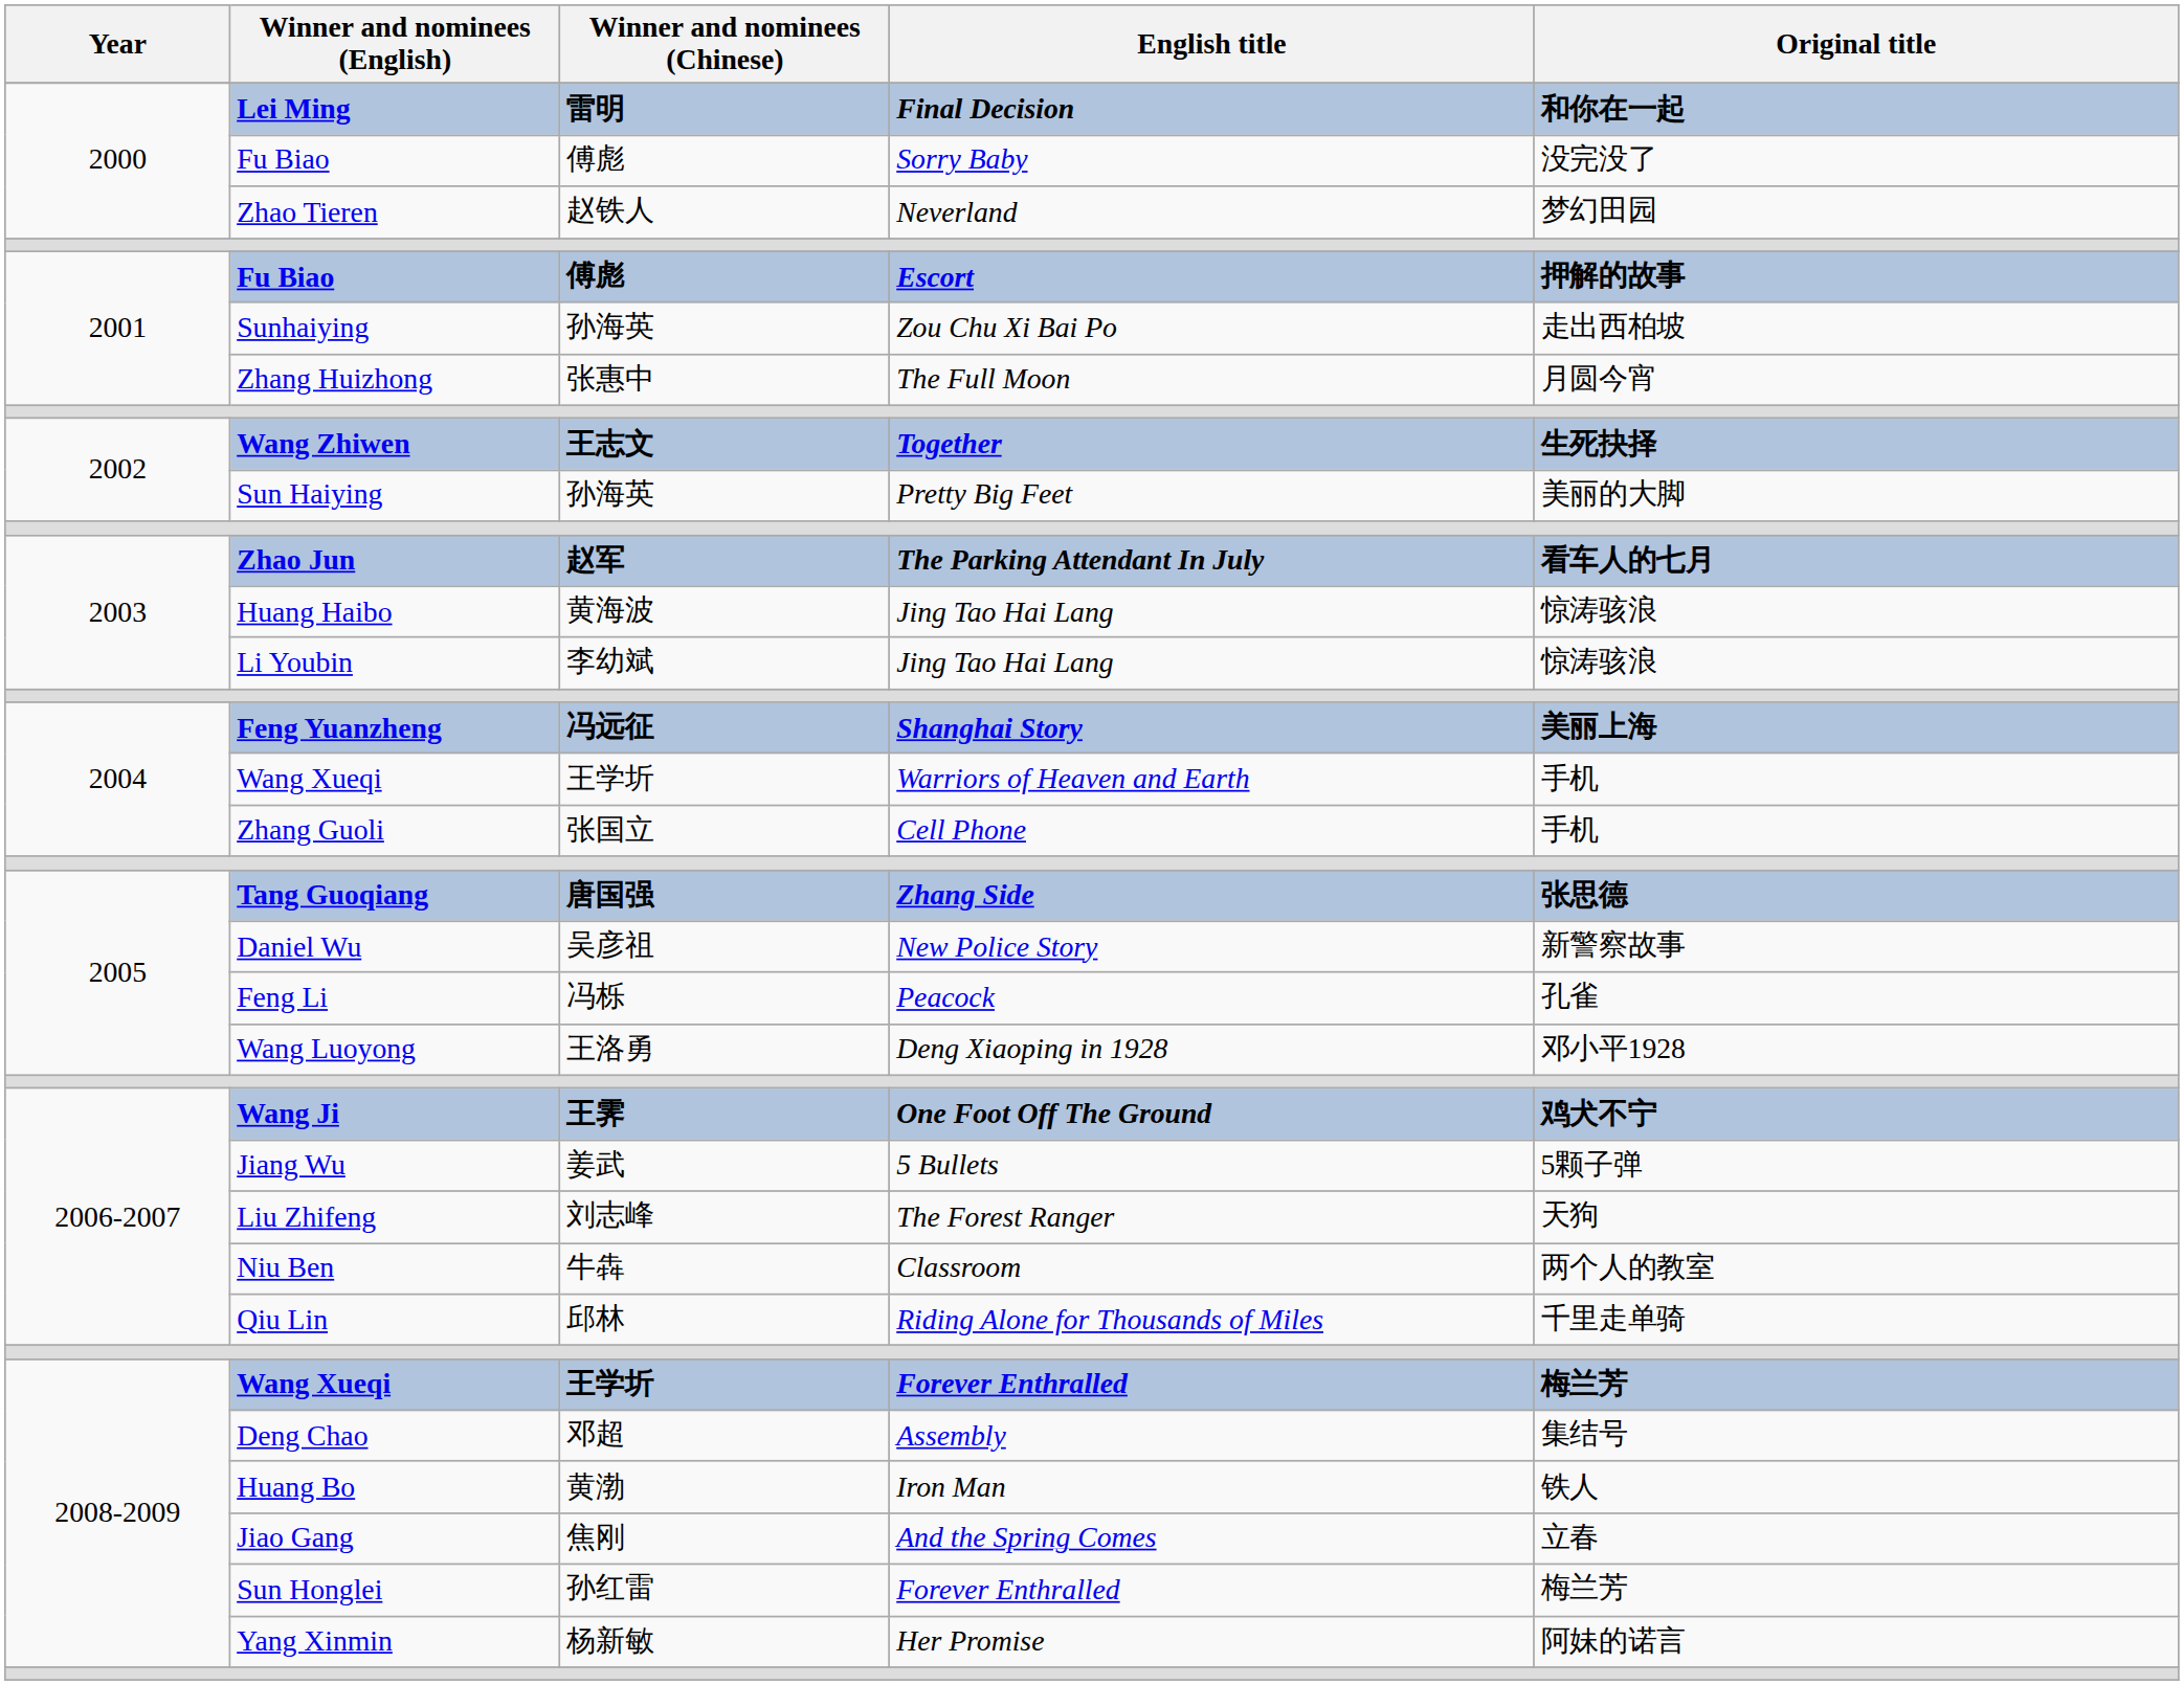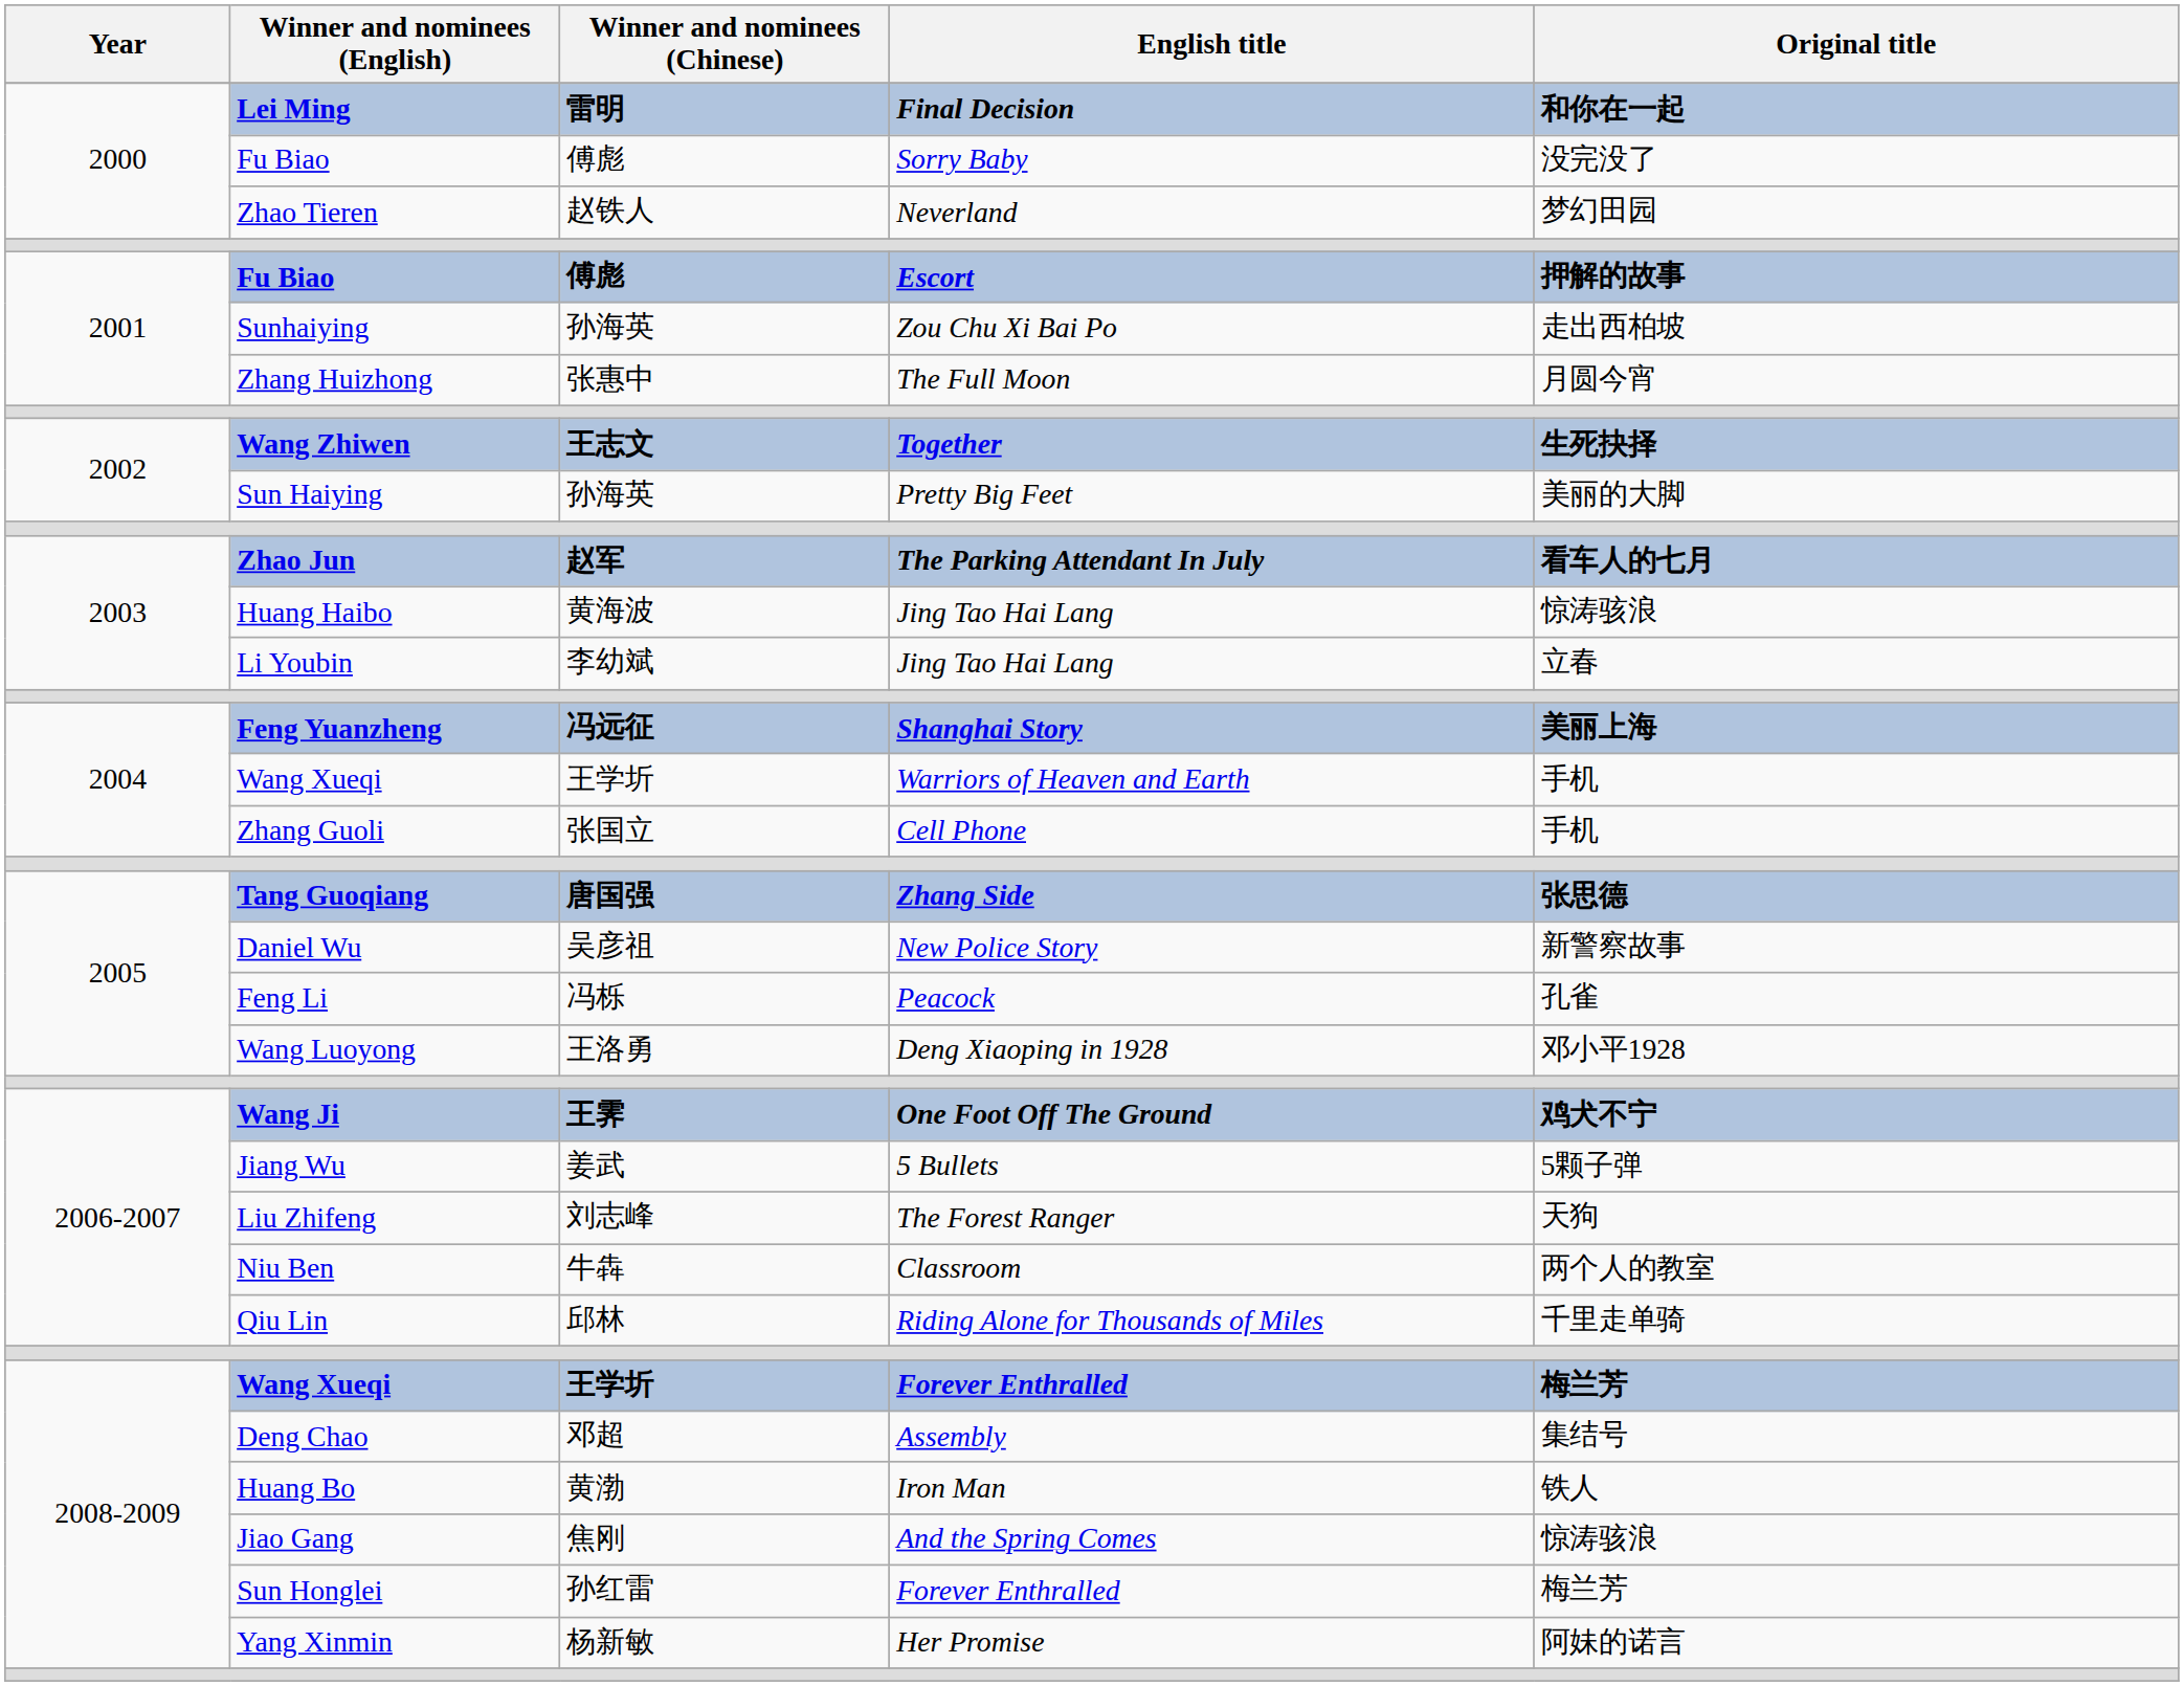Li Youbin | Original title: 惊涛骇浪 -> 立春
Jiao Gang | Original title: 立春 -> 惊涛骇浪
